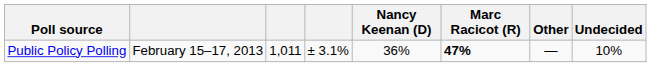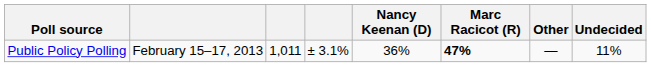Public Policy Polling | Undecided: 10% -> 11%
